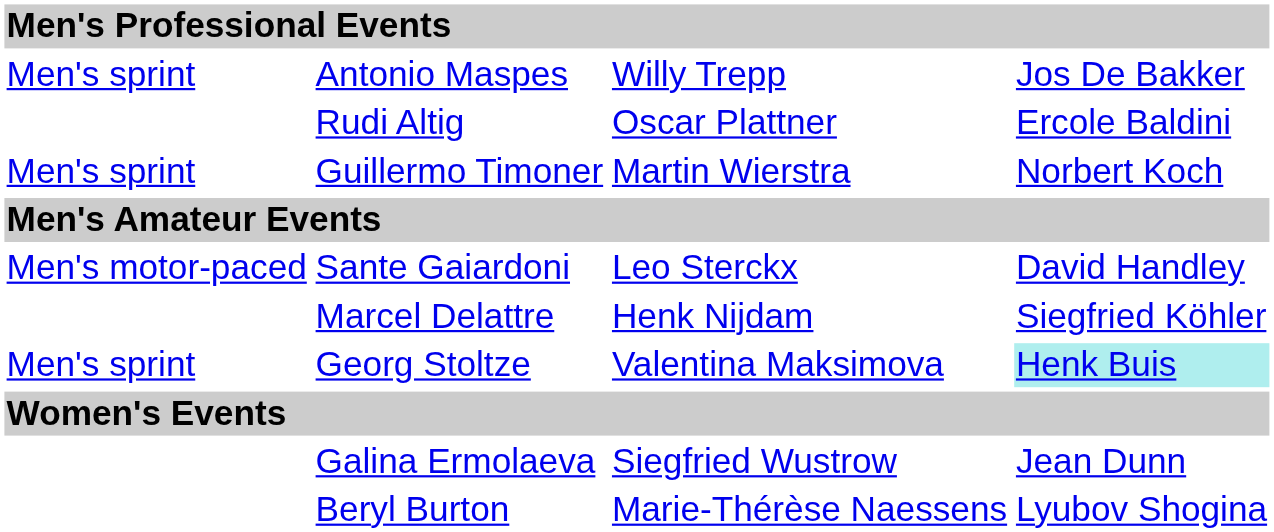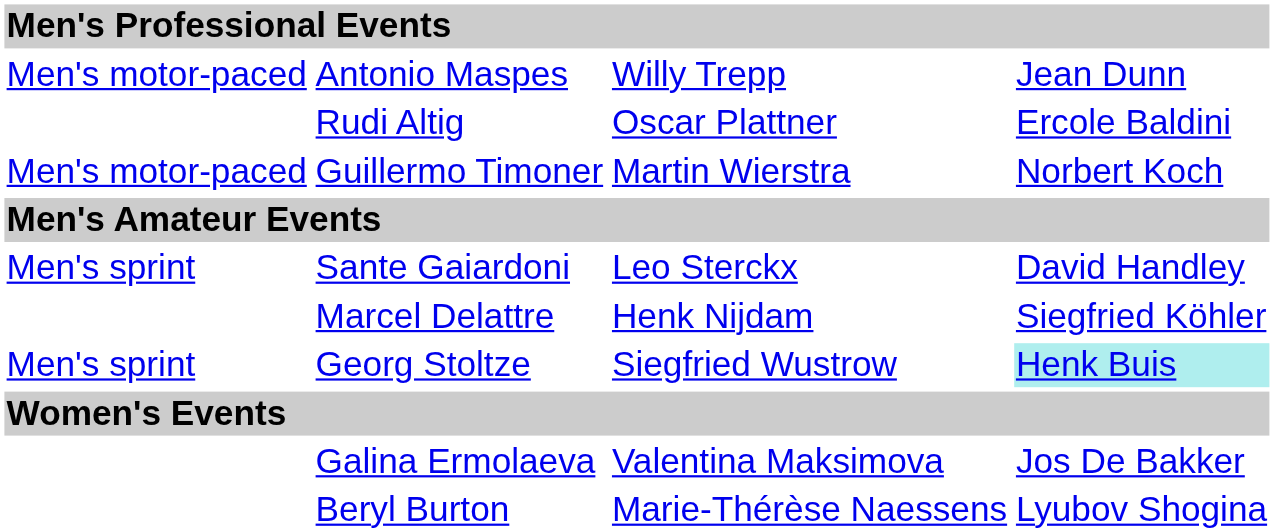Antonio Maspes | column 1: Men's sprint -> Men's motor-paced
Antonio Maspes | column 4: Jos De Bakker -> Jean Dunn
Guillermo Timoner | column 1: Men's sprint -> Men's motor-paced
Sante Gaiardoni | column 1: Men's motor-paced -> Men's sprint
Georg Stoltze | column 3: Valentina Maksimova -> Siegfried Wustrow
Galina Ermolaeva | column 3: Siegfried Wustrow -> Valentina Maksimova
Galina Ermolaeva | column 4: Jean Dunn -> Jos De Bakker
